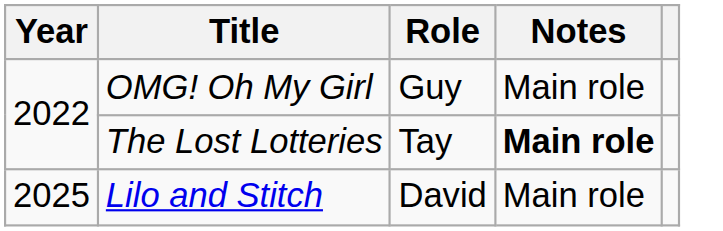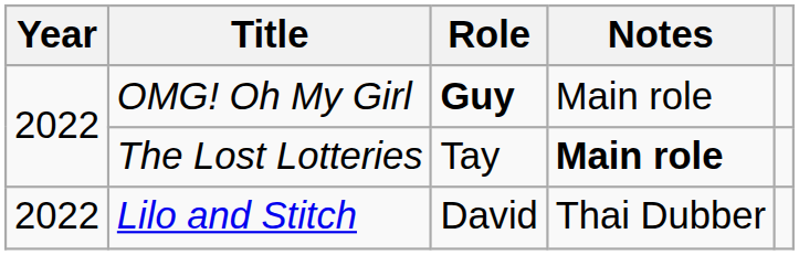OMG! Oh My Girl | Role: normal -> bold
Lilo and Stitch | Year: 2025 -> 2022
Lilo and Stitch | Notes: Main role -> Thai Dubber
